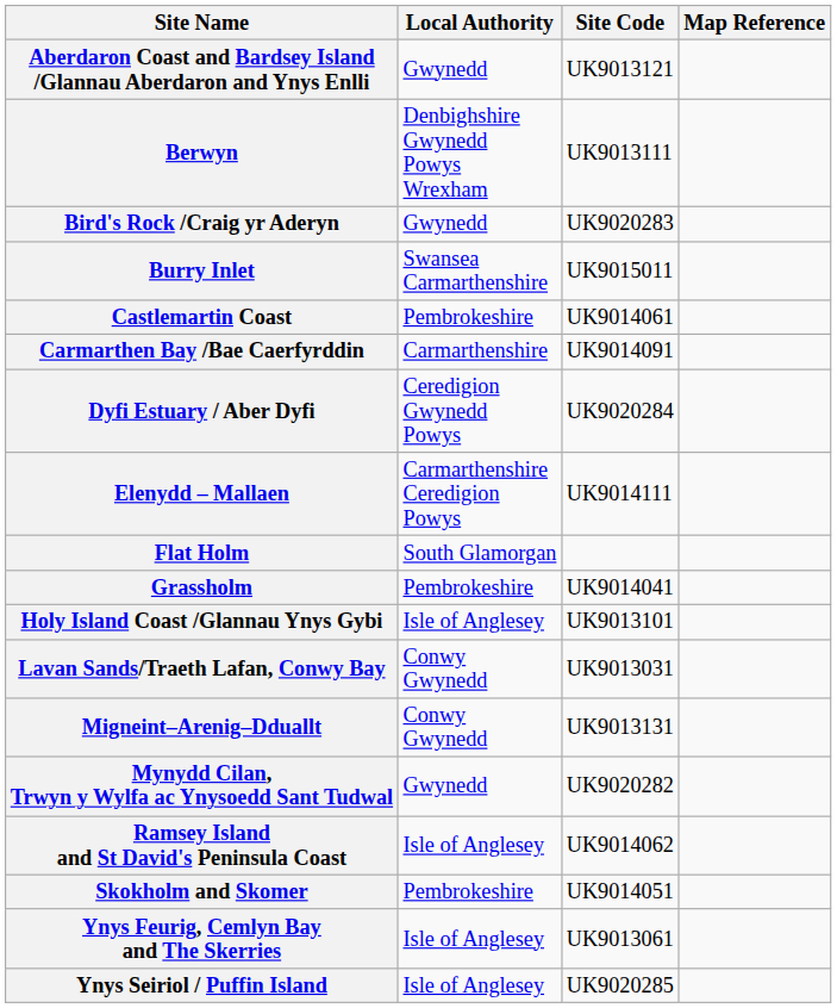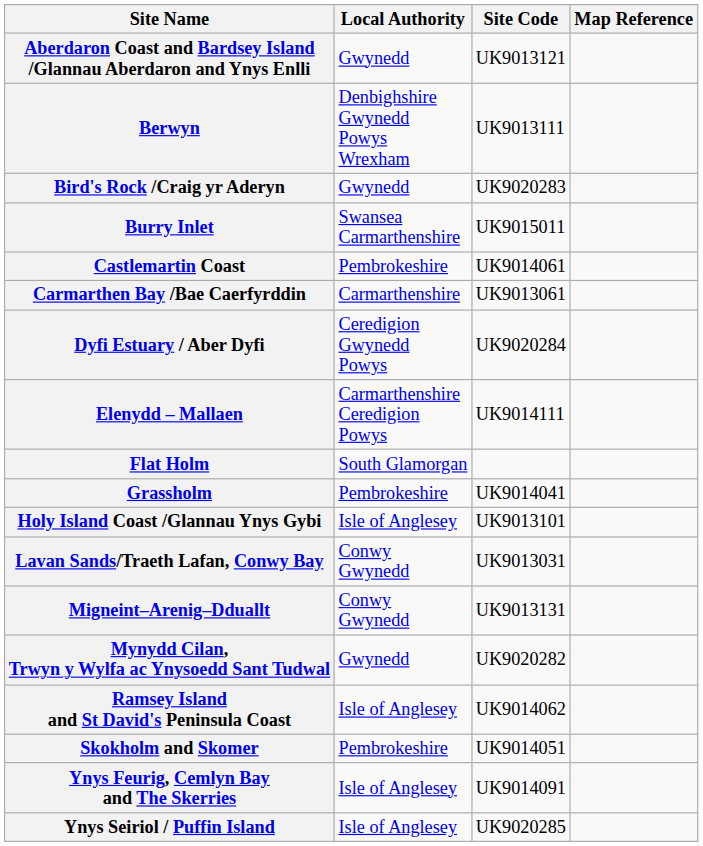Carmarthen Bay /Bae Caerfyrddin | Site Code: UK9014091 -> UK9013061
Ynys Feurig, Cemlyn Bay and The Skerries | Site Code: UK9013061 -> UK9014091
